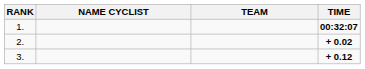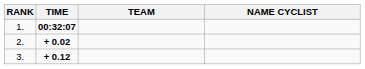columns swapped: NAME CYCLIST <-> TIME
